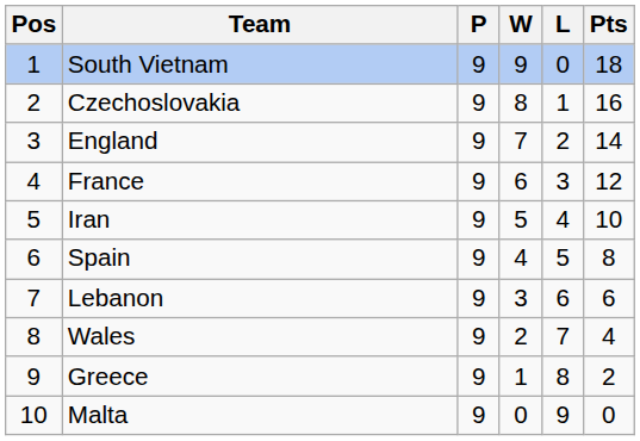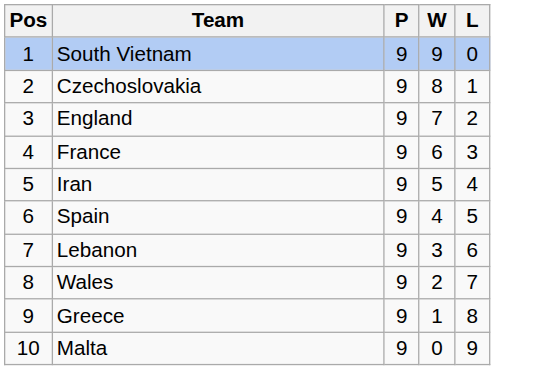- column: Pts | 18 | 16 | 14 | 12 | 10 | 8 | 6 | 4 | 2 | 0
